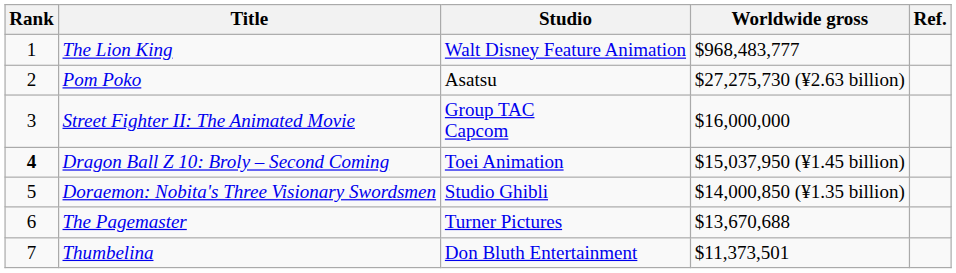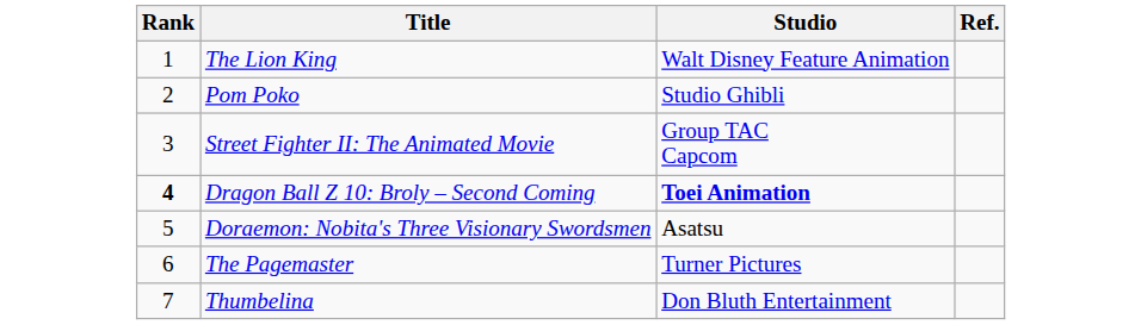- column: Worldwide gross | $968,483,777 | $27,275,730 (¥2.63 billion) | $16,000,000 | $15,037,950 (¥1.45 billion) | $14,000,850 (¥1.35 billion) | $13,670,688 | $11,373,501
Pom Poko | Studio: Asatsu -> Studio Ghibli
Dragon Ball Z 10: Broly – Second Coming | Studio: normal -> bold
Doraemon: Nobita's Three Visionary Swordsmen | Studio: Studio Ghibli -> Asatsu
